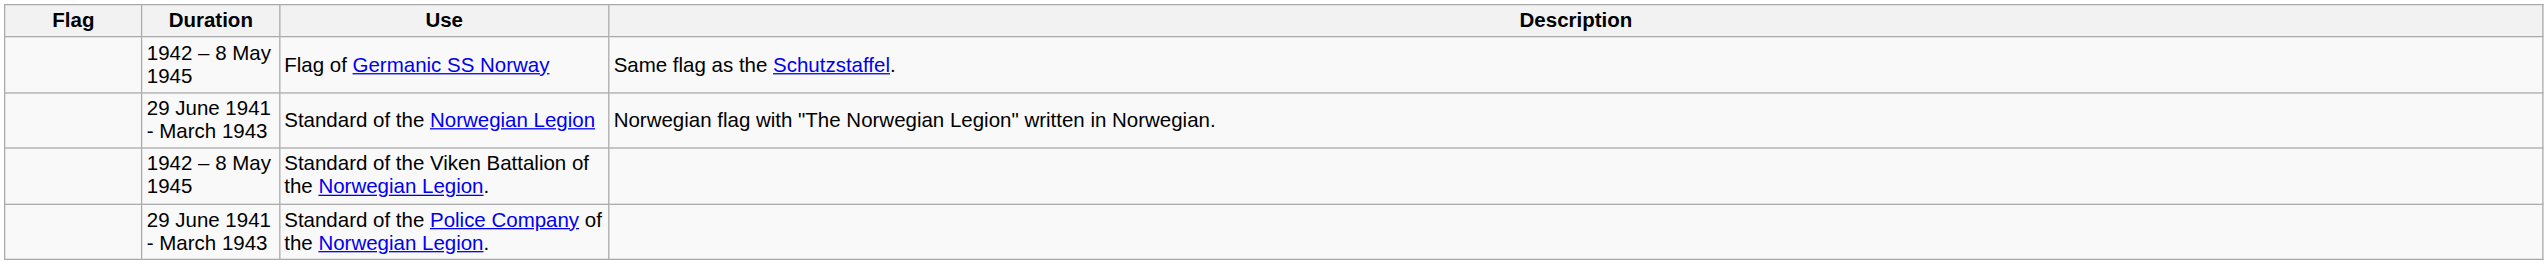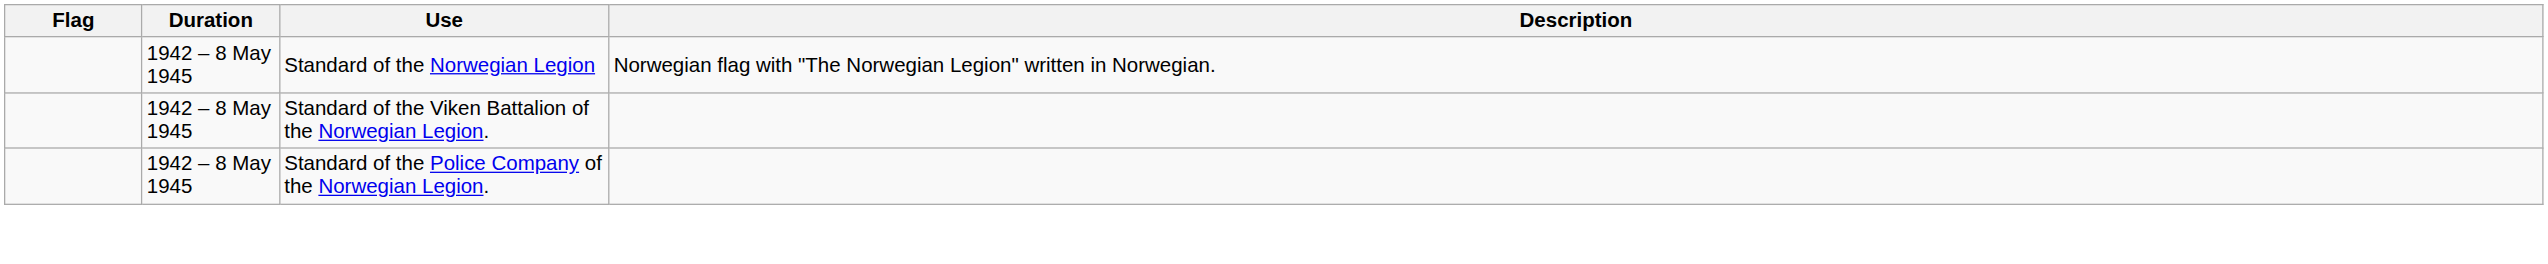- row: 1942 – 8 May 1945 | Flag of Germanic SS Norway | Same flag as the Schutzstaffel.
Standard of the Norwegian Legion | Duration: 29 June 1941 - March 1943 -> 1942 – 8 May 1945
Standard of the Police Company of the Norwegian Legion. | Duration: 29 June 1941 - March 1943 -> 1942 – 8 May 1945
